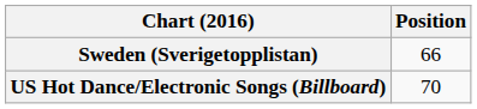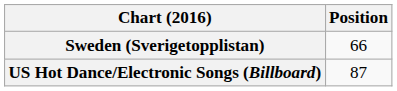US Hot Dance/Electronic Songs (Billboard) | Position: 70 -> 87
